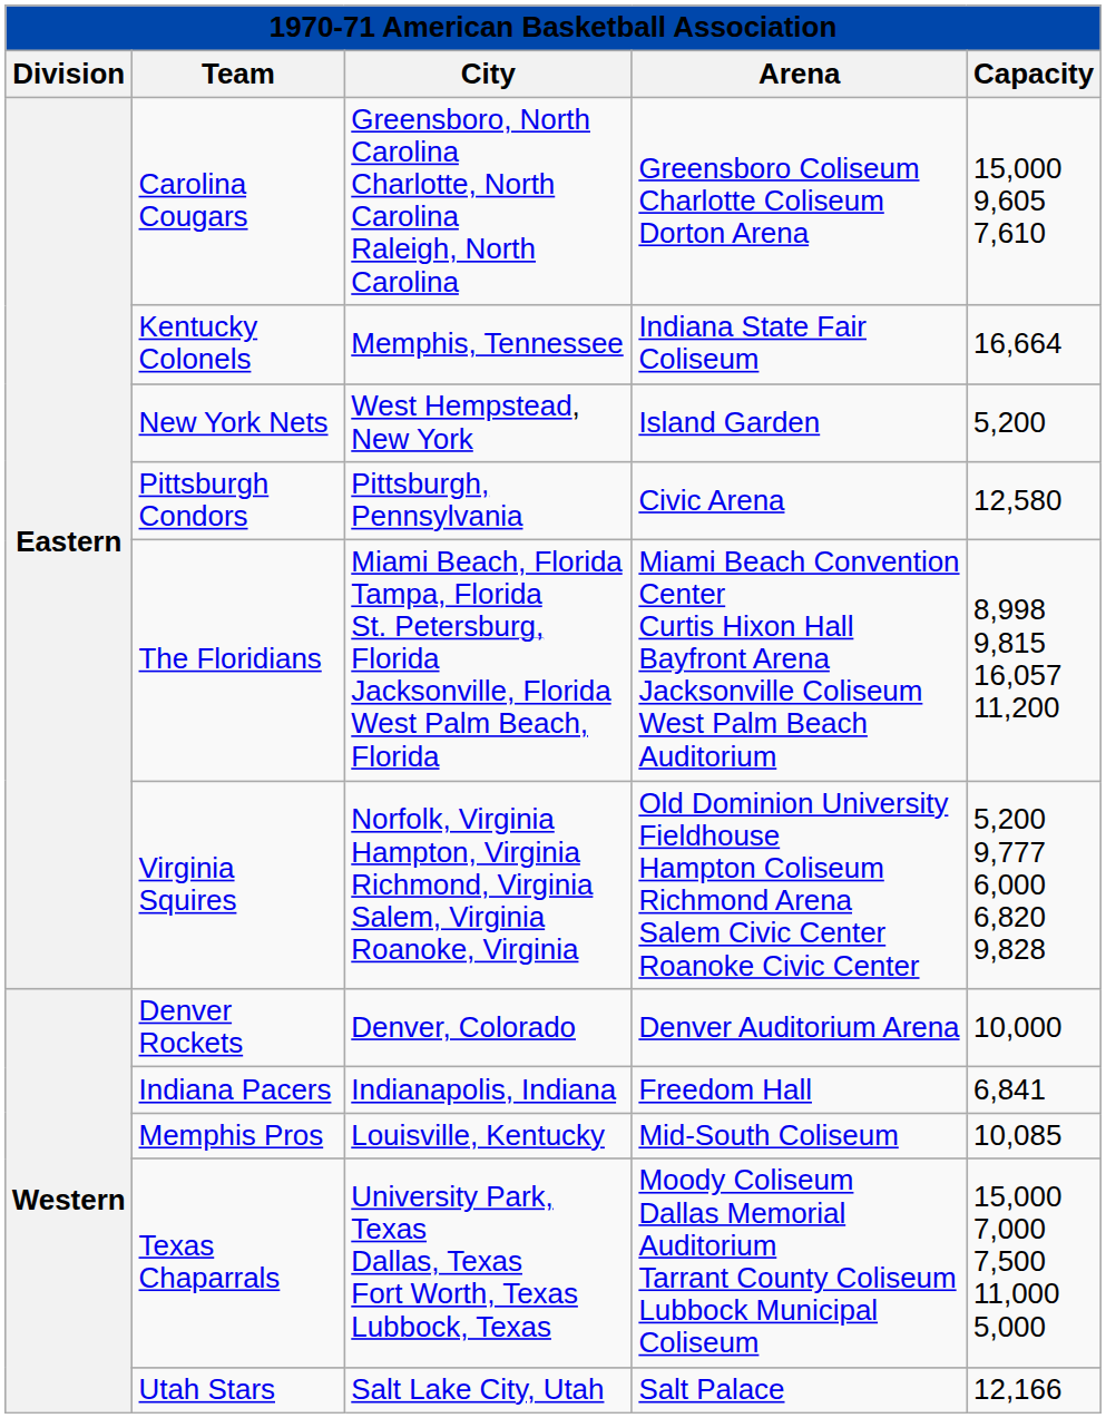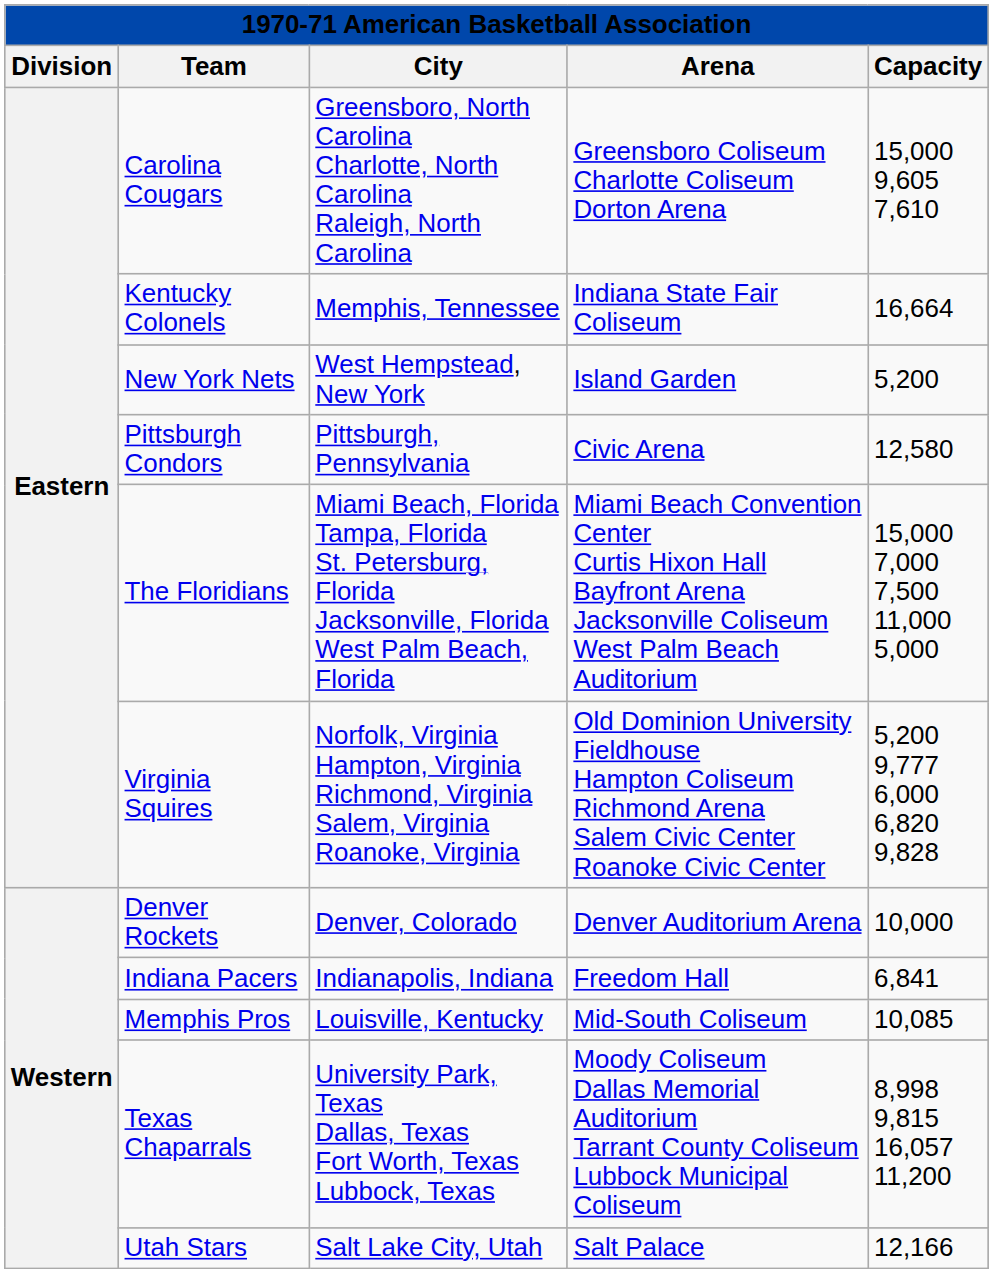The Floridians | Capacity: 8,998 9,815 16,057 11,200 -> 15,000 7,000 7,500 11,000 5,000
Texas Chaparrals | Capacity: 15,000 7,000 7,500 11,000 5,000 -> 8,998 9,815 16,057 11,200
